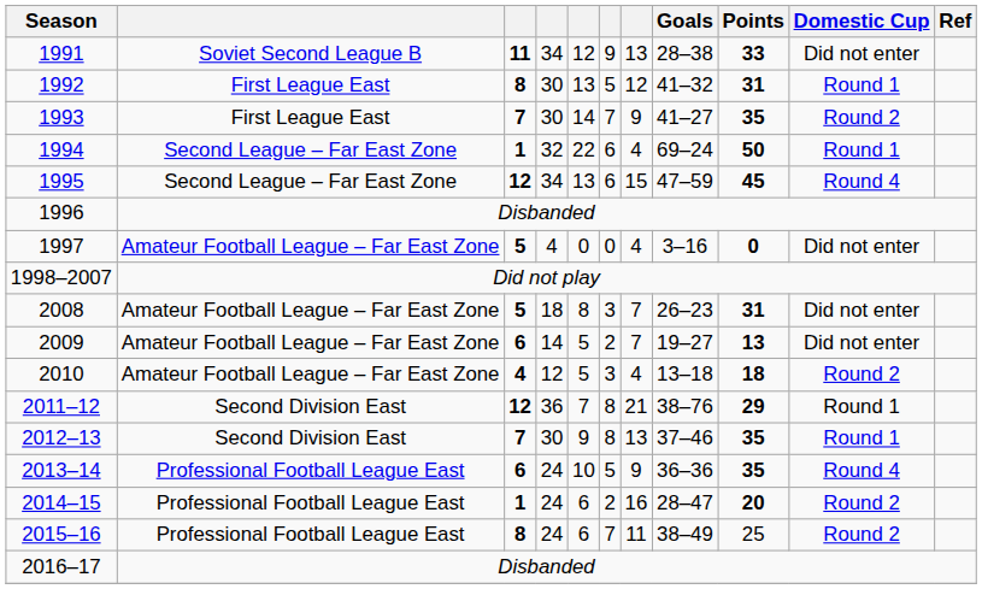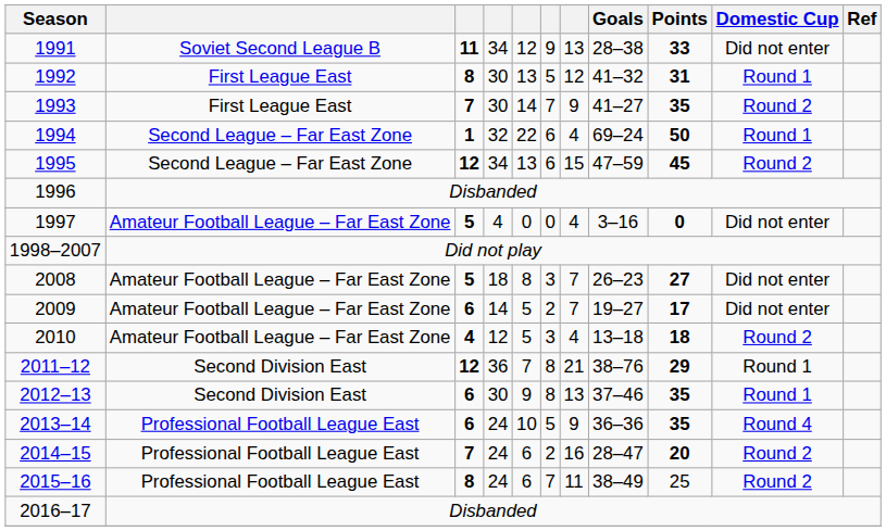1995 | Domestic Cup: Round 4 -> Round 2
2008 | Points: 31 -> 27
2009 | Points: 13 -> 17
2012–13 | column 3: 7 -> 6
2014–15 | column 3: 1 -> 7
